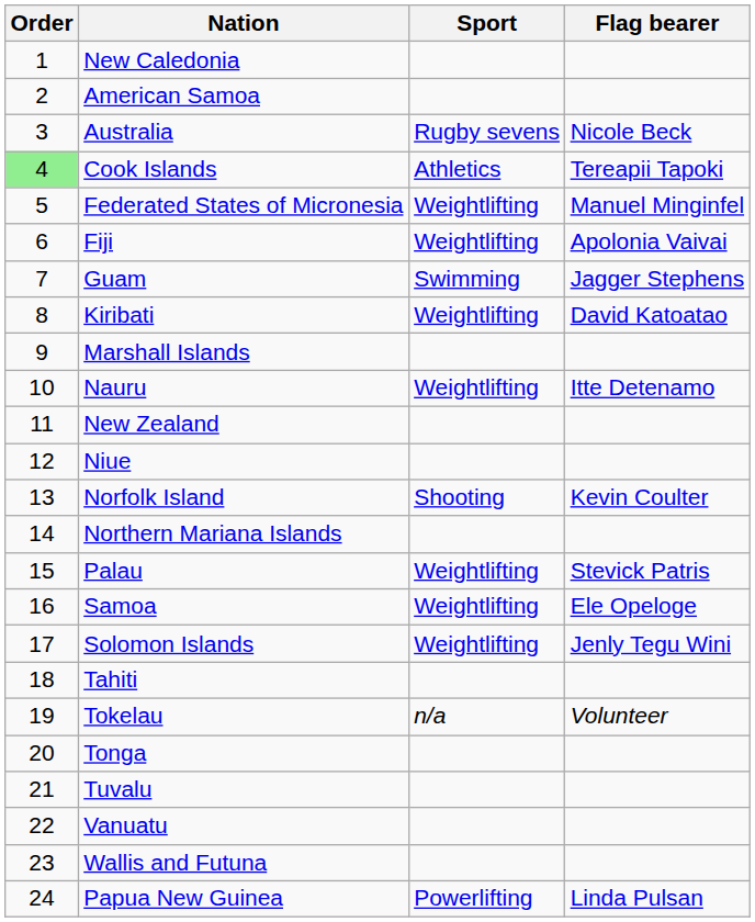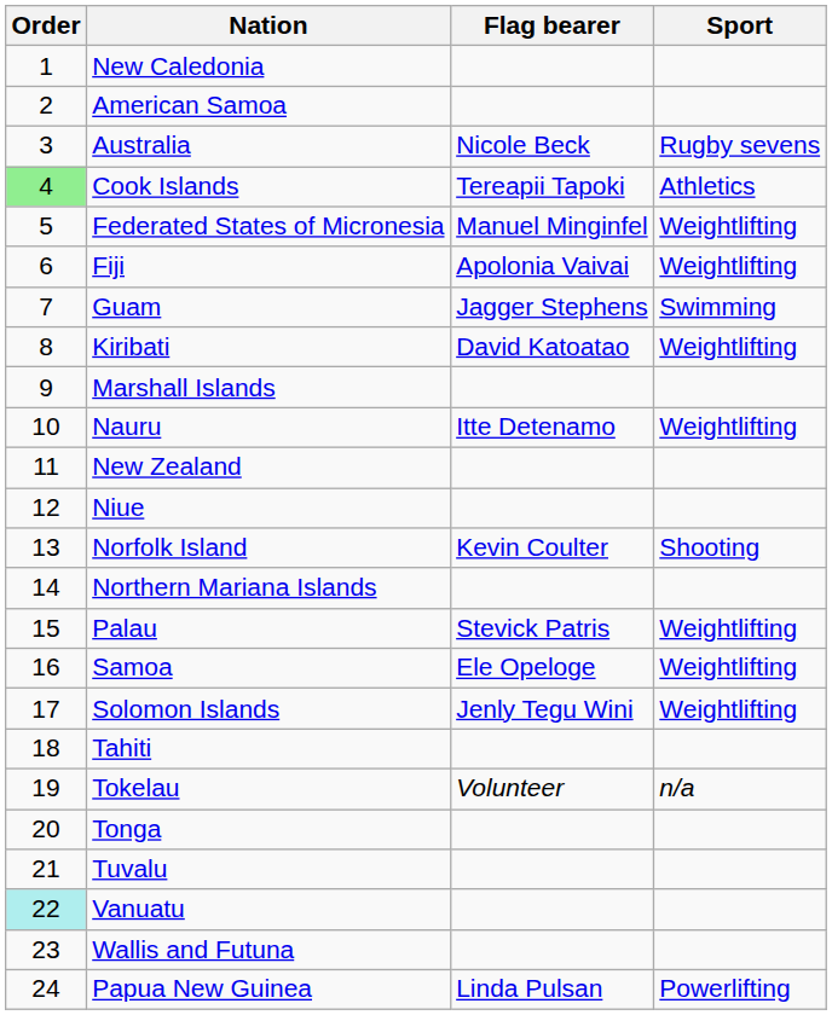columns swapped: Flag bearer <-> Sport
Vanuatu | Order: no background -> paleturquoise background
